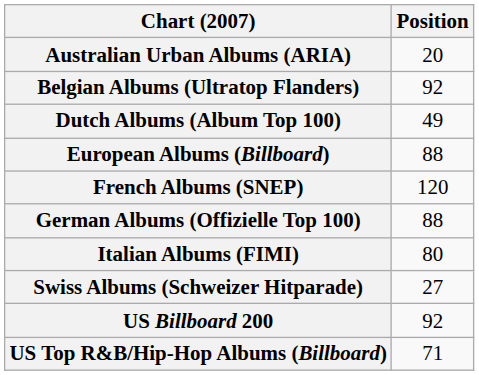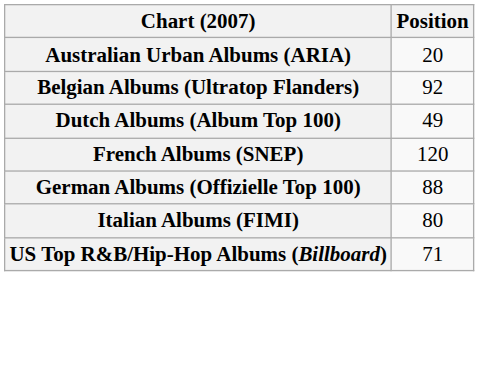- row: European Albums (Billboard) | 88
- row: Swiss Albums (Schweizer Hitparade) | 27
- row: US Billboard 200 | 92
